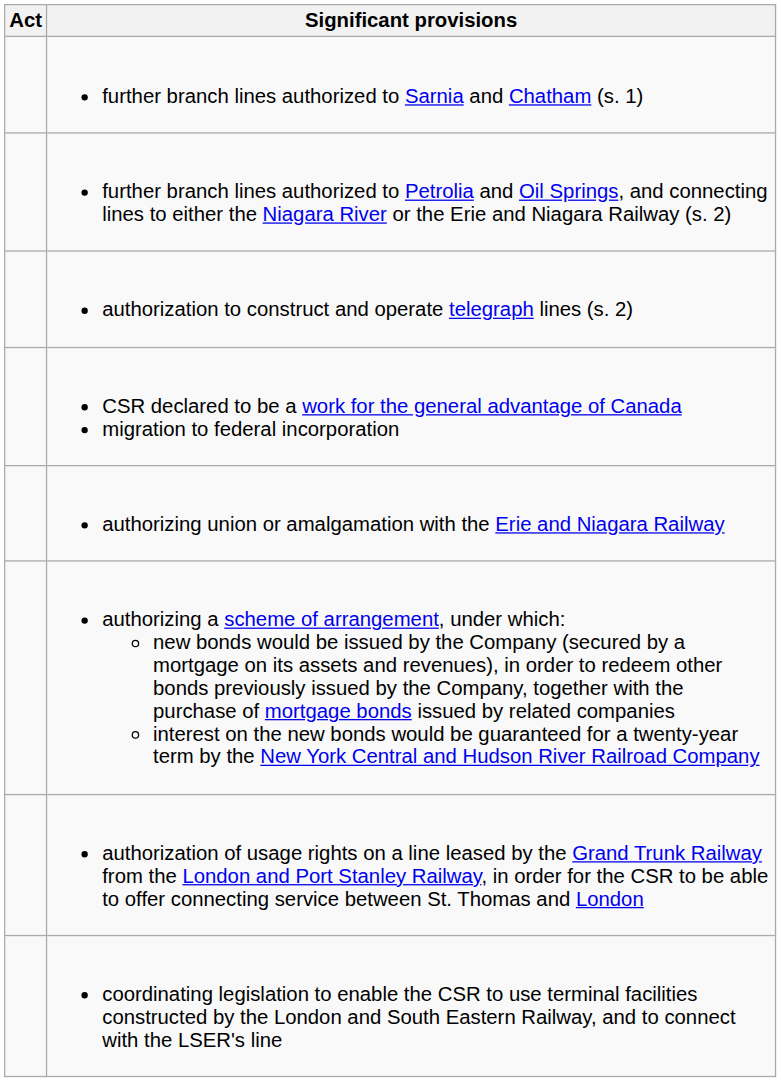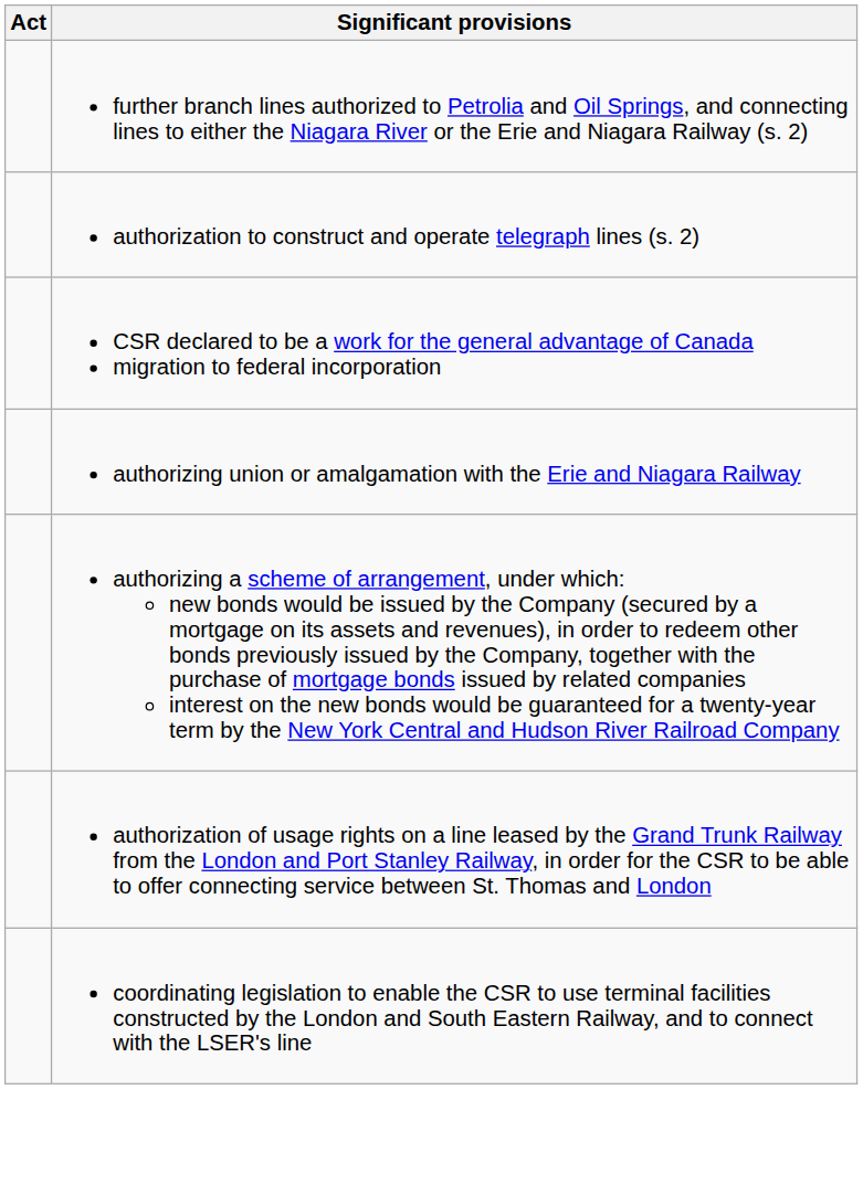- row: further branch lines authorized to Sarnia and Chatham (s. 1)
